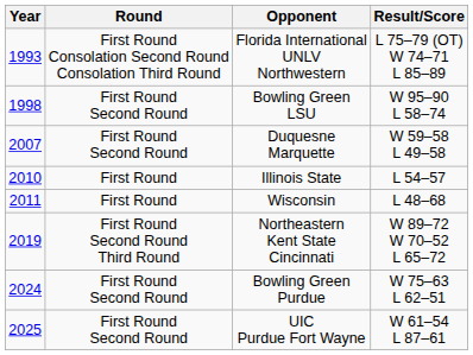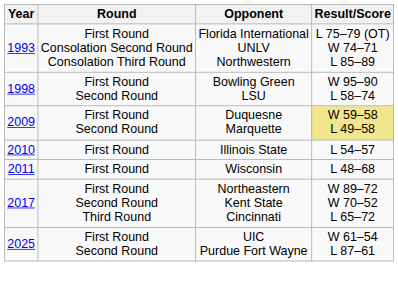Duquesne Marquette | Year: 2007 -> 2009
Duquesne Marquette | Result/Score: no background -> khaki background
Northeastern Kent State Cincinnati | Year: 2019 -> 2017
- row: 2024 | First Round Second Round | Bowling Green Purdue | W 75–63 L 62–51
